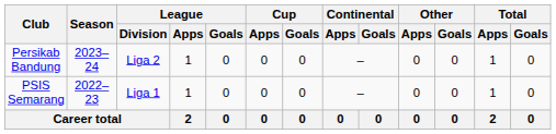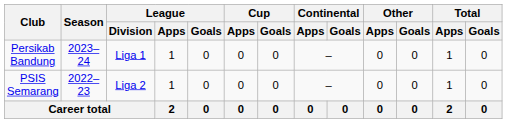Persikab Bandung | League / Division: Liga 2 -> Liga 1
PSIS Semarang | League / Division: Liga 1 -> Liga 2
